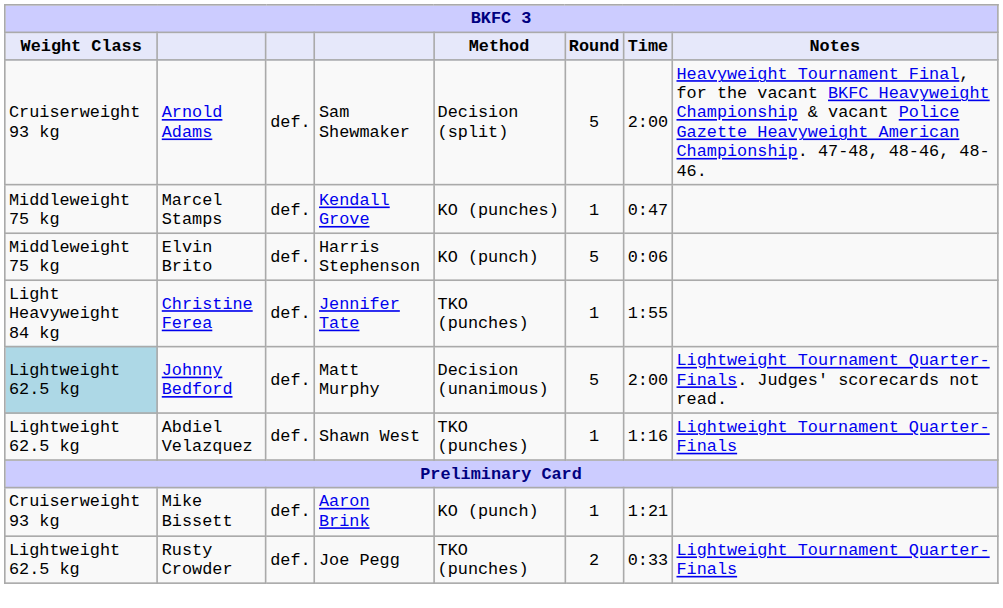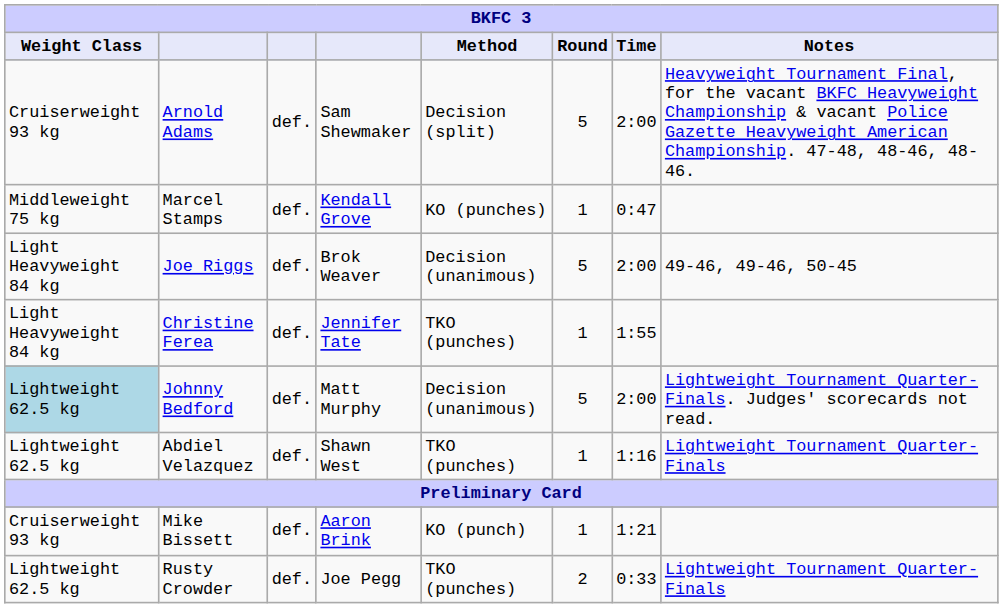+ row: Light Heavyweight 84 kg | Joe Riggs | def. | Brok Weaver | Decision (unanimous) | 5 | 2:00 | 49-46, 49-46, 50-45
- row: Middleweight 75 kg | Elvin Brito | def. | Harris Stephenson | KO (punch) | 5 | 0:06
